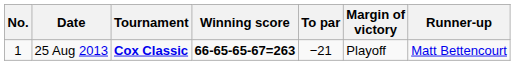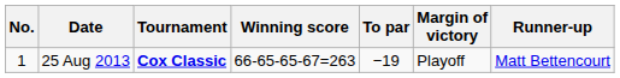25 Aug 2013 | Winning score: bold -> normal
25 Aug 2013 | To par: −21 -> −19
